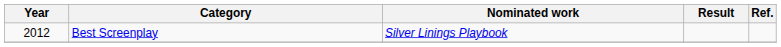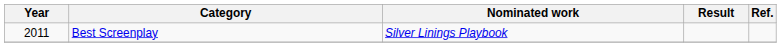Best Screenplay | Year: 2012 -> 2011
